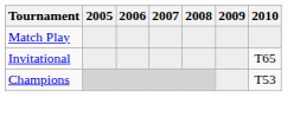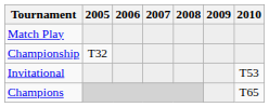+ row: Championship | T32
Invitational | 2010: T65 -> T53
Champions | 2010: T53 -> T65
